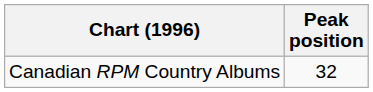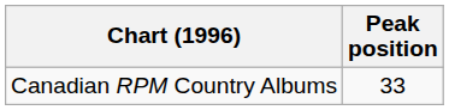Canadian RPM Country Albums | Peak position: 32 -> 33
